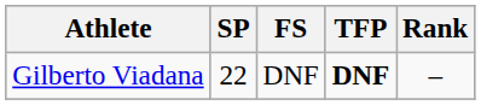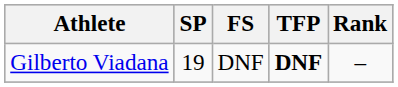Gilberto Viadana | SP: 22 -> 19
